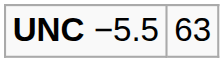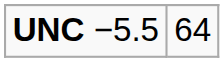UNC −5.5 | column 2: 63 -> 64
